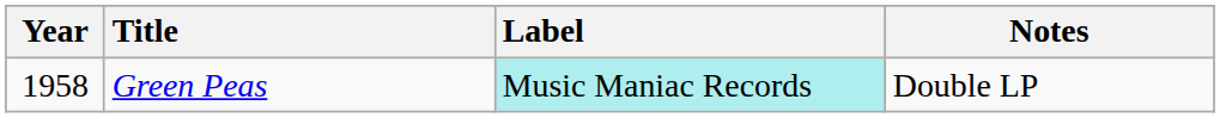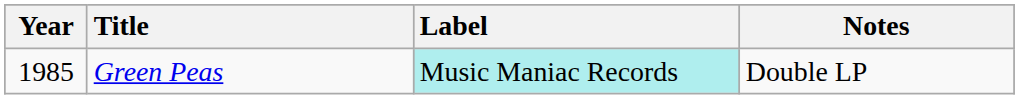Green Peas | Year: 1958 -> 1985
